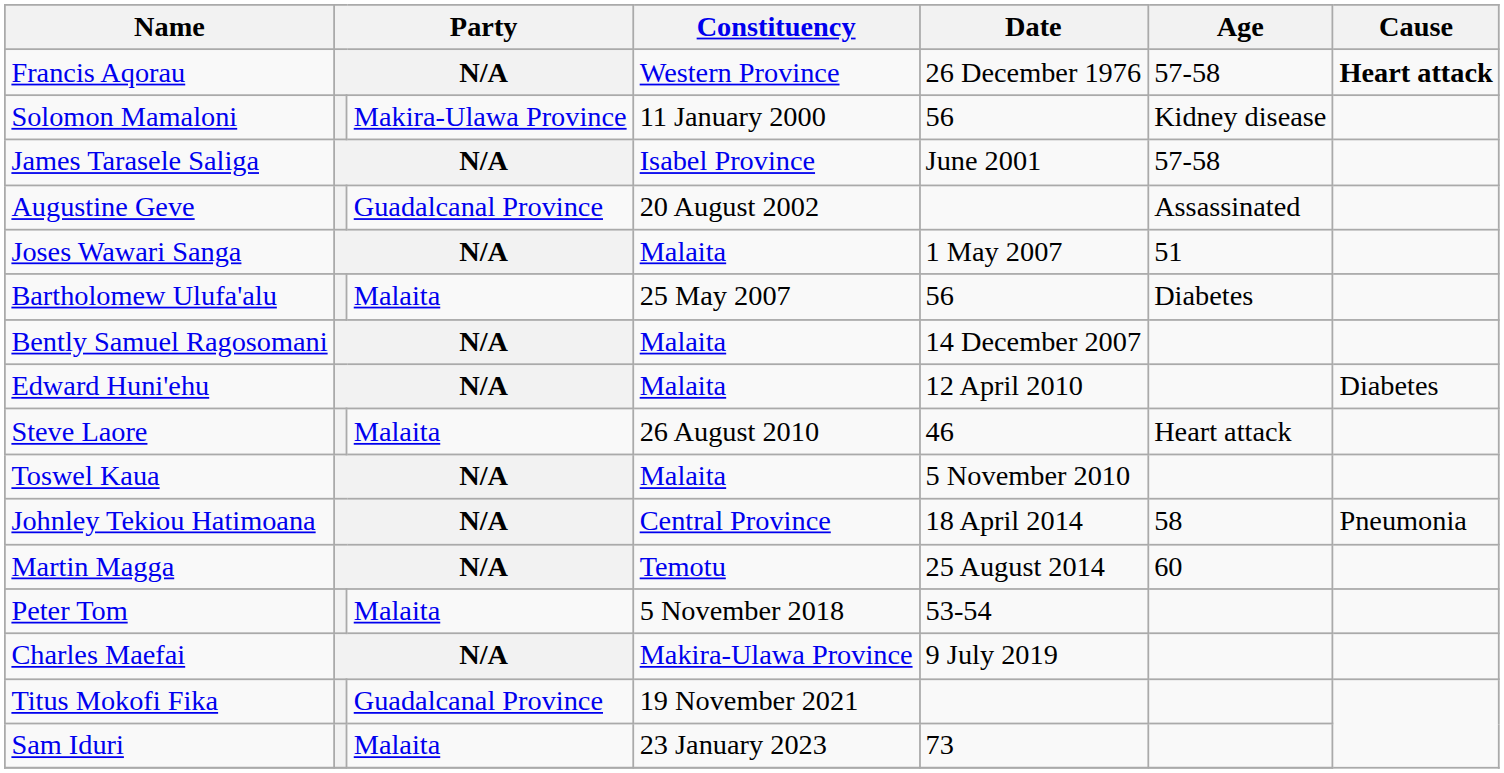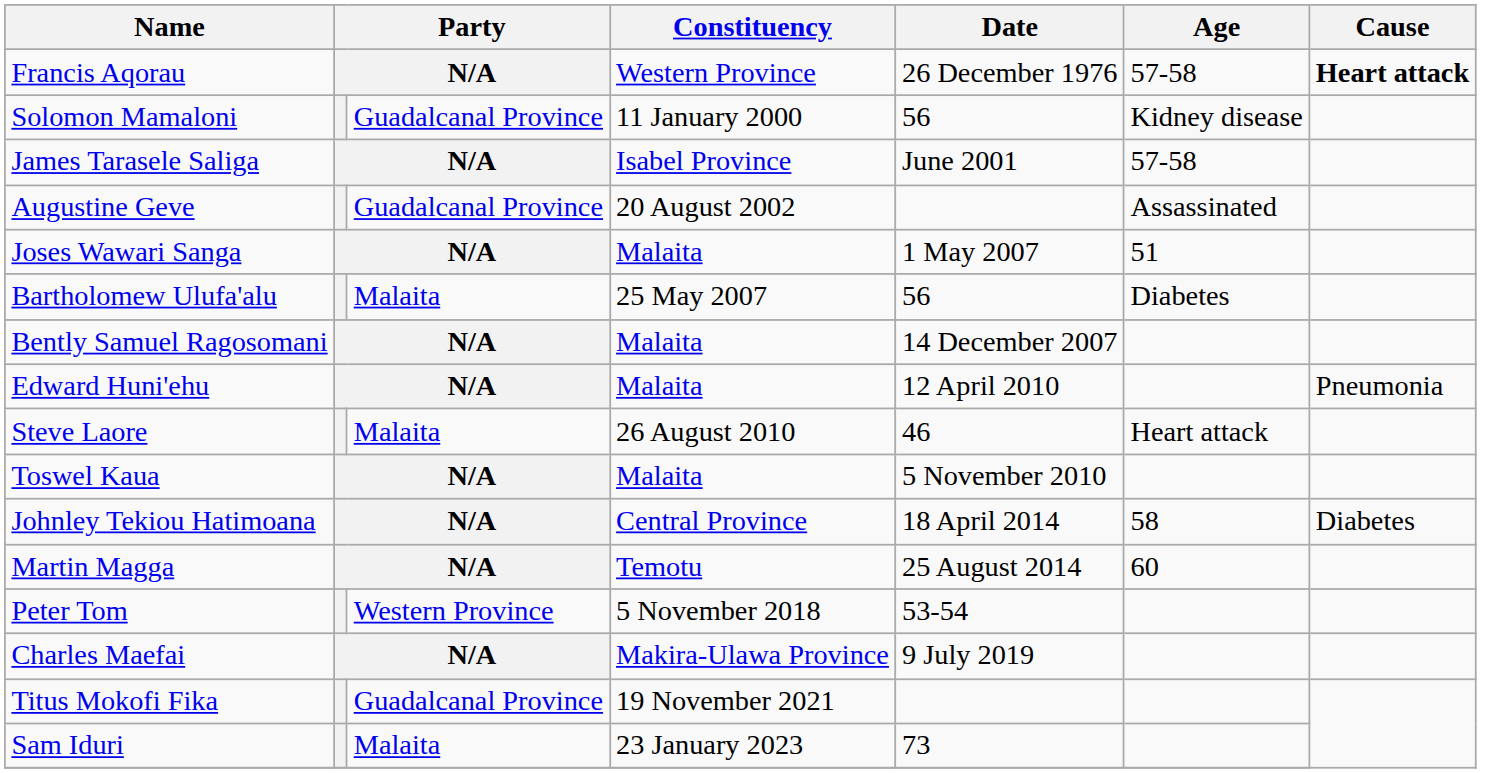Solomon Mamaloni | column 3: Makira-Ulawa Province -> Guadalcanal Province
Edward Huni'ehu | Cause: Diabetes -> Pneumonia
Johnley Tekiou Hatimoana | Cause: Pneumonia -> Diabetes
Peter Tom | column 3: Malaita -> Western Province
